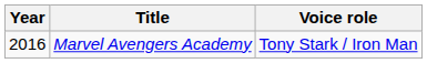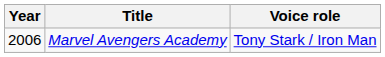Marvel Avengers Academy | Year: 2016 -> 2006
